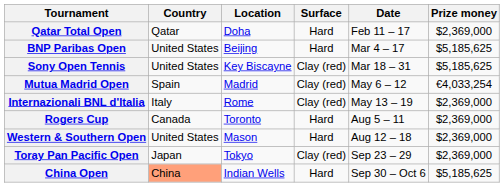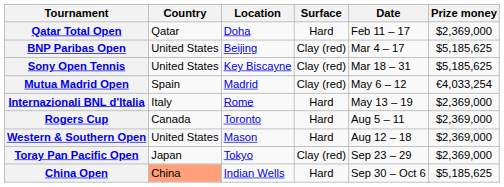BNP Paribas Open | Surface: Hard -> Clay (red)
Internazionali BNL d'Italia | Surface: Clay (red) -> Hard
